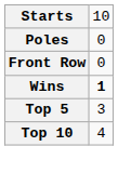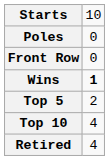Top 5 | column 2: 3 -> 2
+ row: Retired | 4
